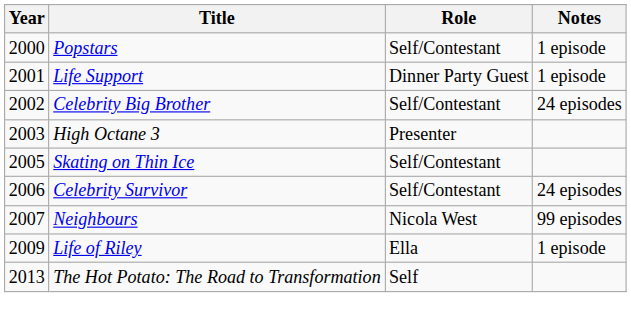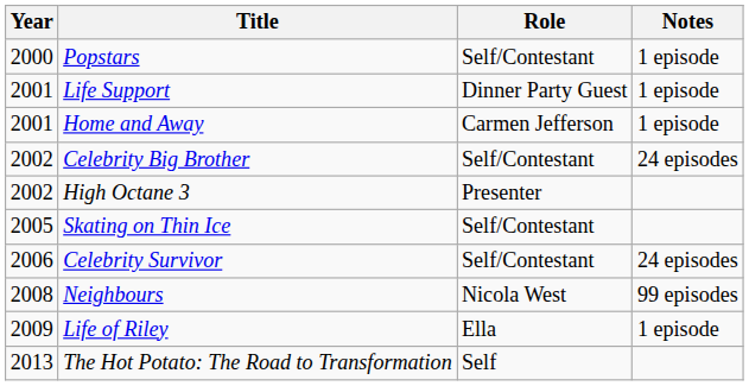+ row: 2001 | Home and Away | Carmen Jefferson | 1 episode
High Octane 3 | Year: 2003 -> 2002
Neighbours | Year: 2007 -> 2008
